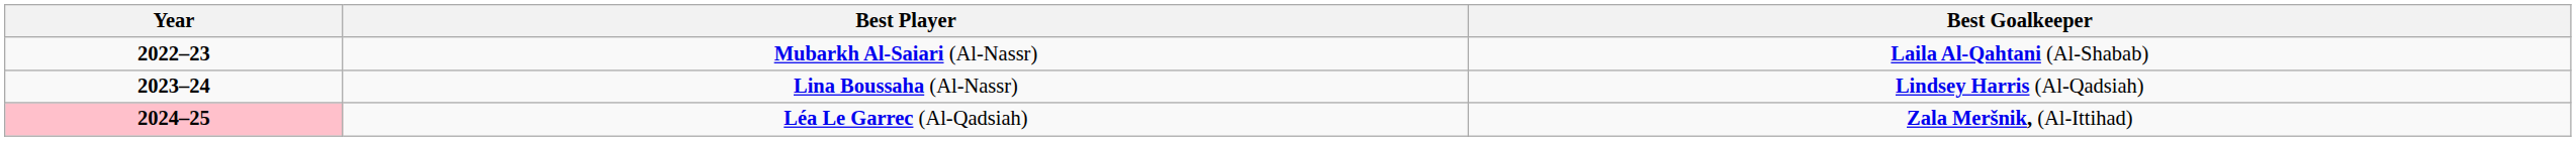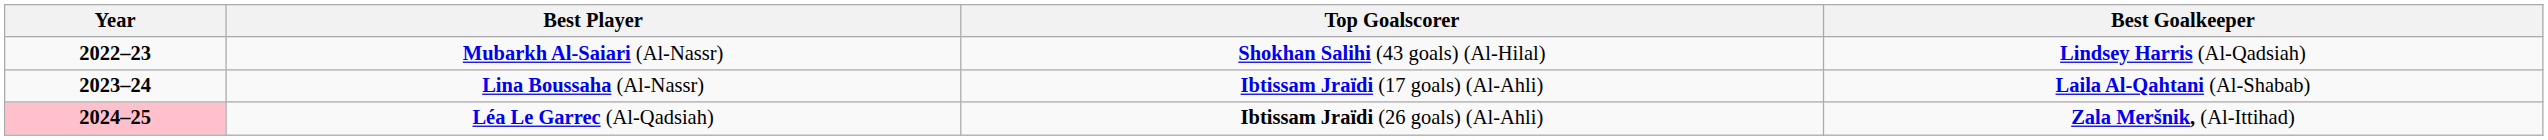+ column: Top Goalscorer | Shokhan Salihi (43 goals) (Al-Hilal) | Ibtissam Jraïdi (17 goals) (Al-Ahli) | Ibtissam Jraïdi (26 goals) (Al-Ahli)
Mubarkh Al-Saiari (Al-Nassr) | Best Goalkeeper: Laila Al-Qahtani (Al-Shabab) -> Lindsey Harris (Al-Qadsiah)
Lina Boussaha (Al-Nassr) | Best Goalkeeper: Lindsey Harris (Al-Qadsiah) -> Laila Al-Qahtani (Al-Shabab)
